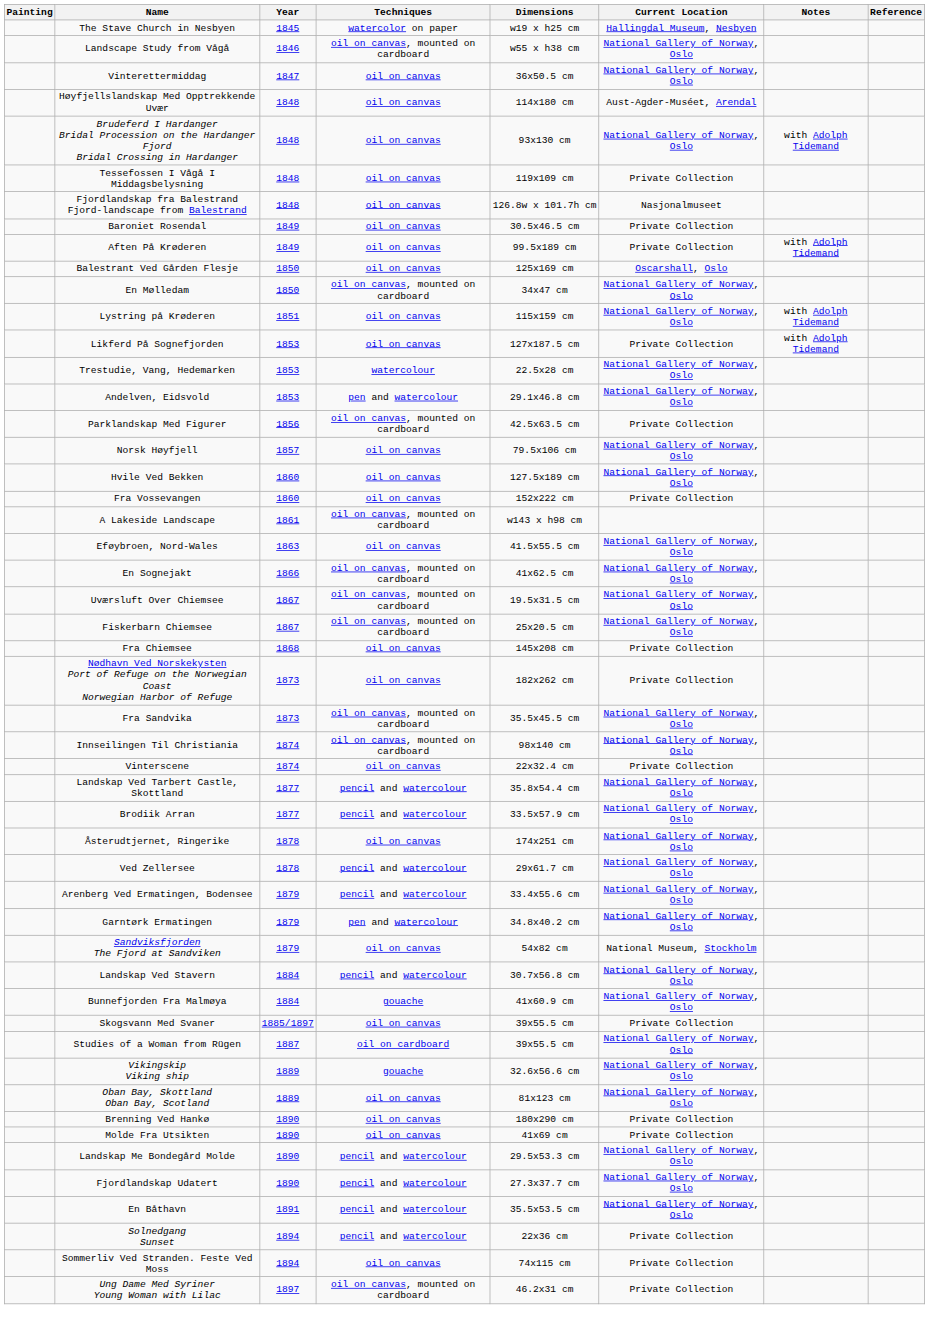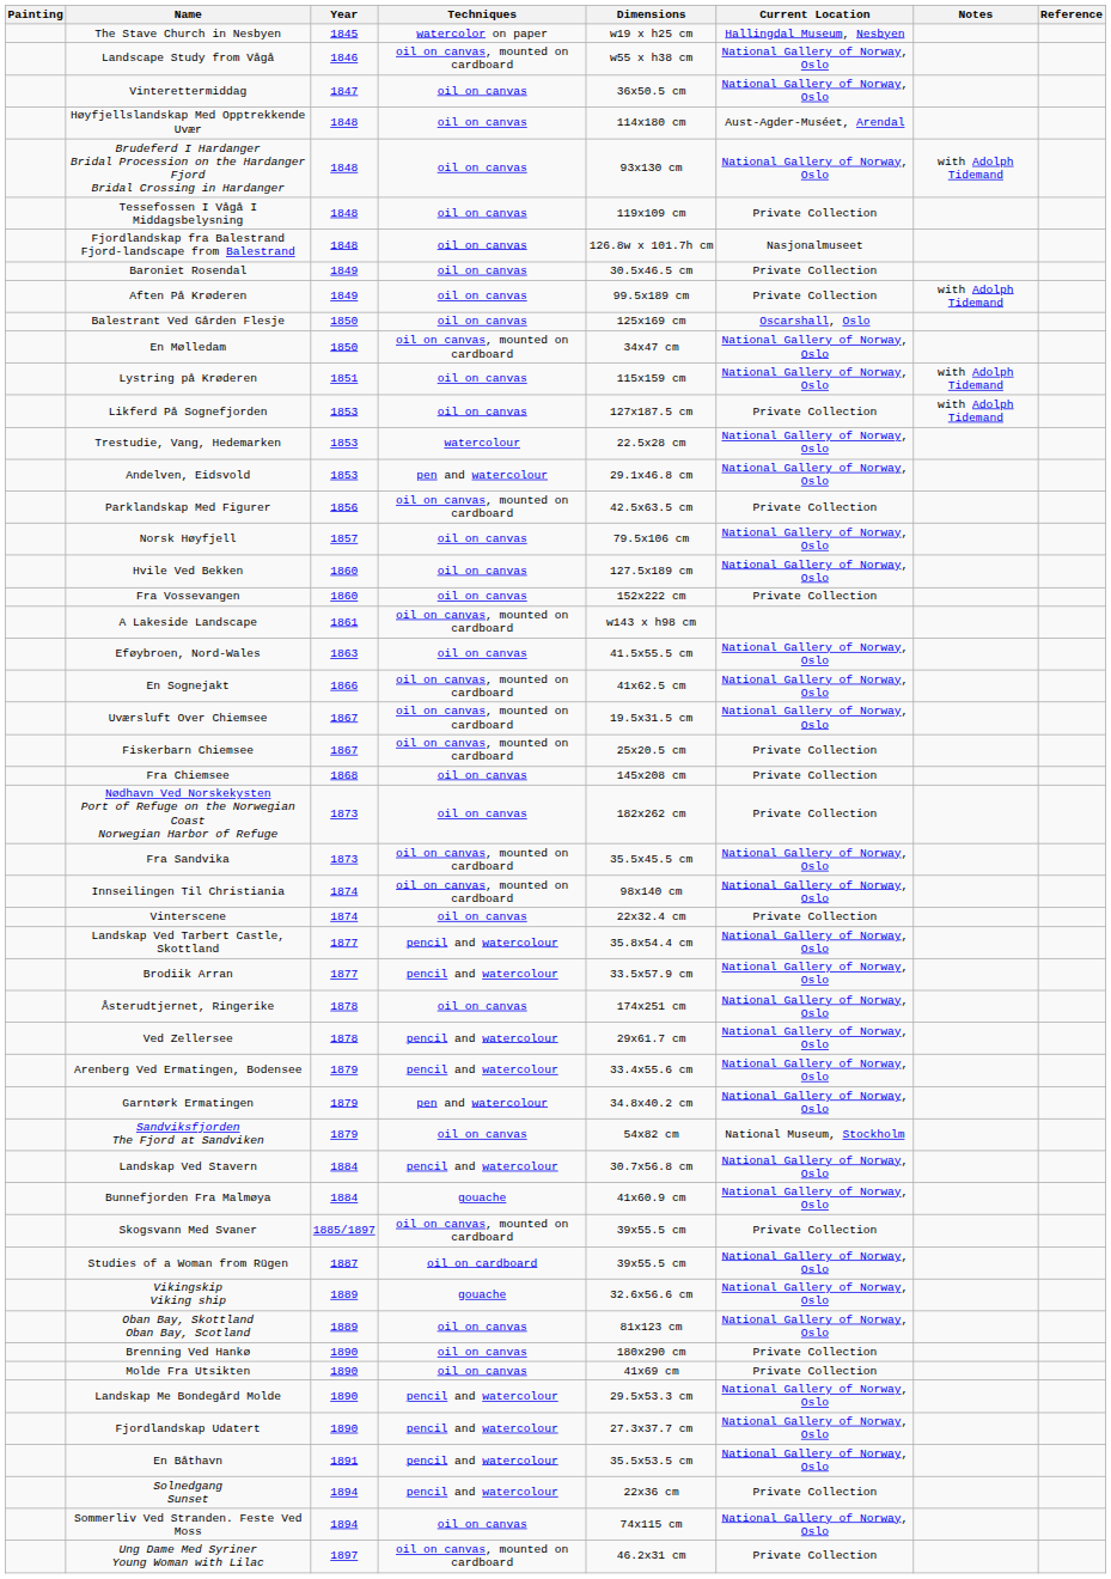Fiskerbarn Chiemsee | Current Location: National Gallery of Norway, Oslo -> Private Collection
Skogsvann Med Svaner | Techniques: oil on canvas -> oil on canvas, mounted on cardboard
Sommerliv Ved Stranden. Feste Ved Moss | Current Location: Private Collection -> National Gallery of Norway, Oslo
